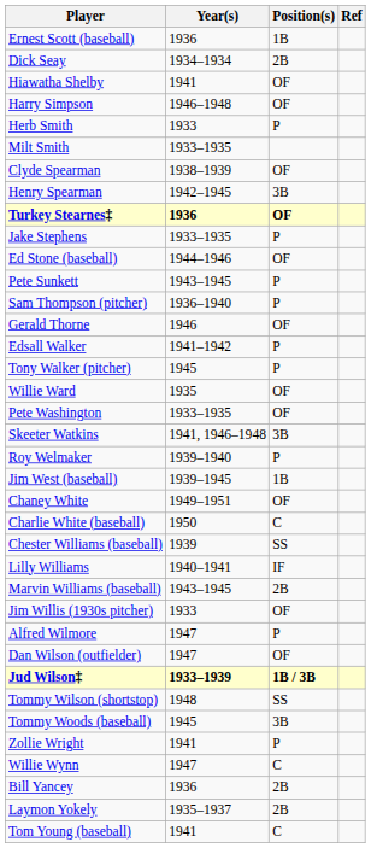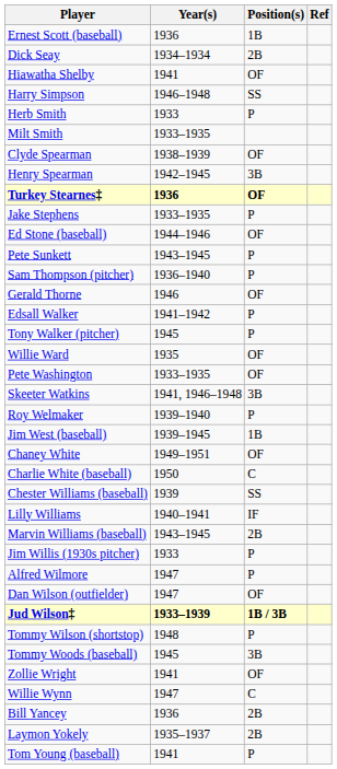Harry Simpson | Position(s): OF -> SS
Jim Willis (1930s pitcher) | Position(s): OF -> P
Tommy Wilson (shortstop) | Position(s): SS -> P
Zollie Wright | Position(s): P -> OF
Tom Young (baseball) | Position(s): C -> P
